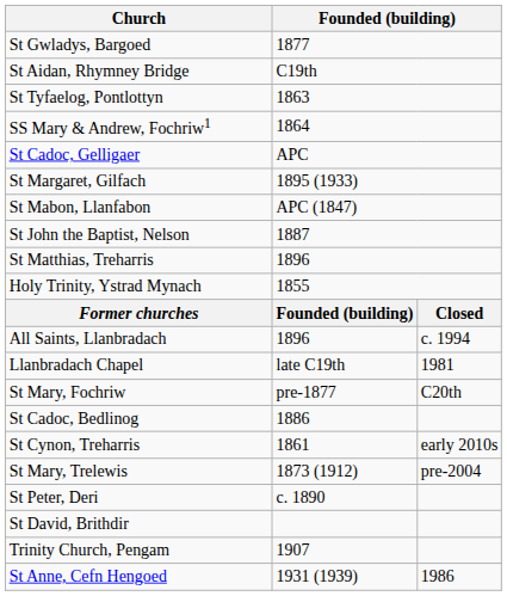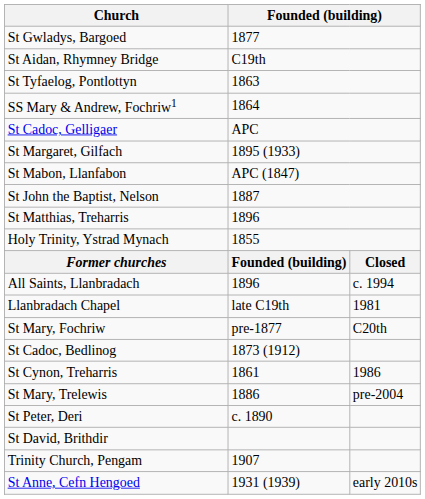St Cadoc, Bedlinog | column 2: 1886 -> 1873 (1912)
St Cynon, Treharris | column 3: early 2010s -> 1986
St Mary, Trelewis | column 2: 1873 (1912) -> 1886
St Anne, Cefn Hengoed | column 3: 1986 -> early 2010s
